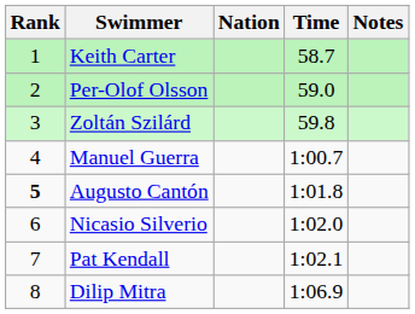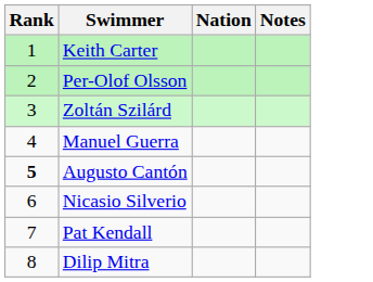- column: Time | 58.7 | 59.0 | 59.8 | 1:00.7 | 1:01.8 | 1:02.0 | 1:02.1 | 1:06.9
